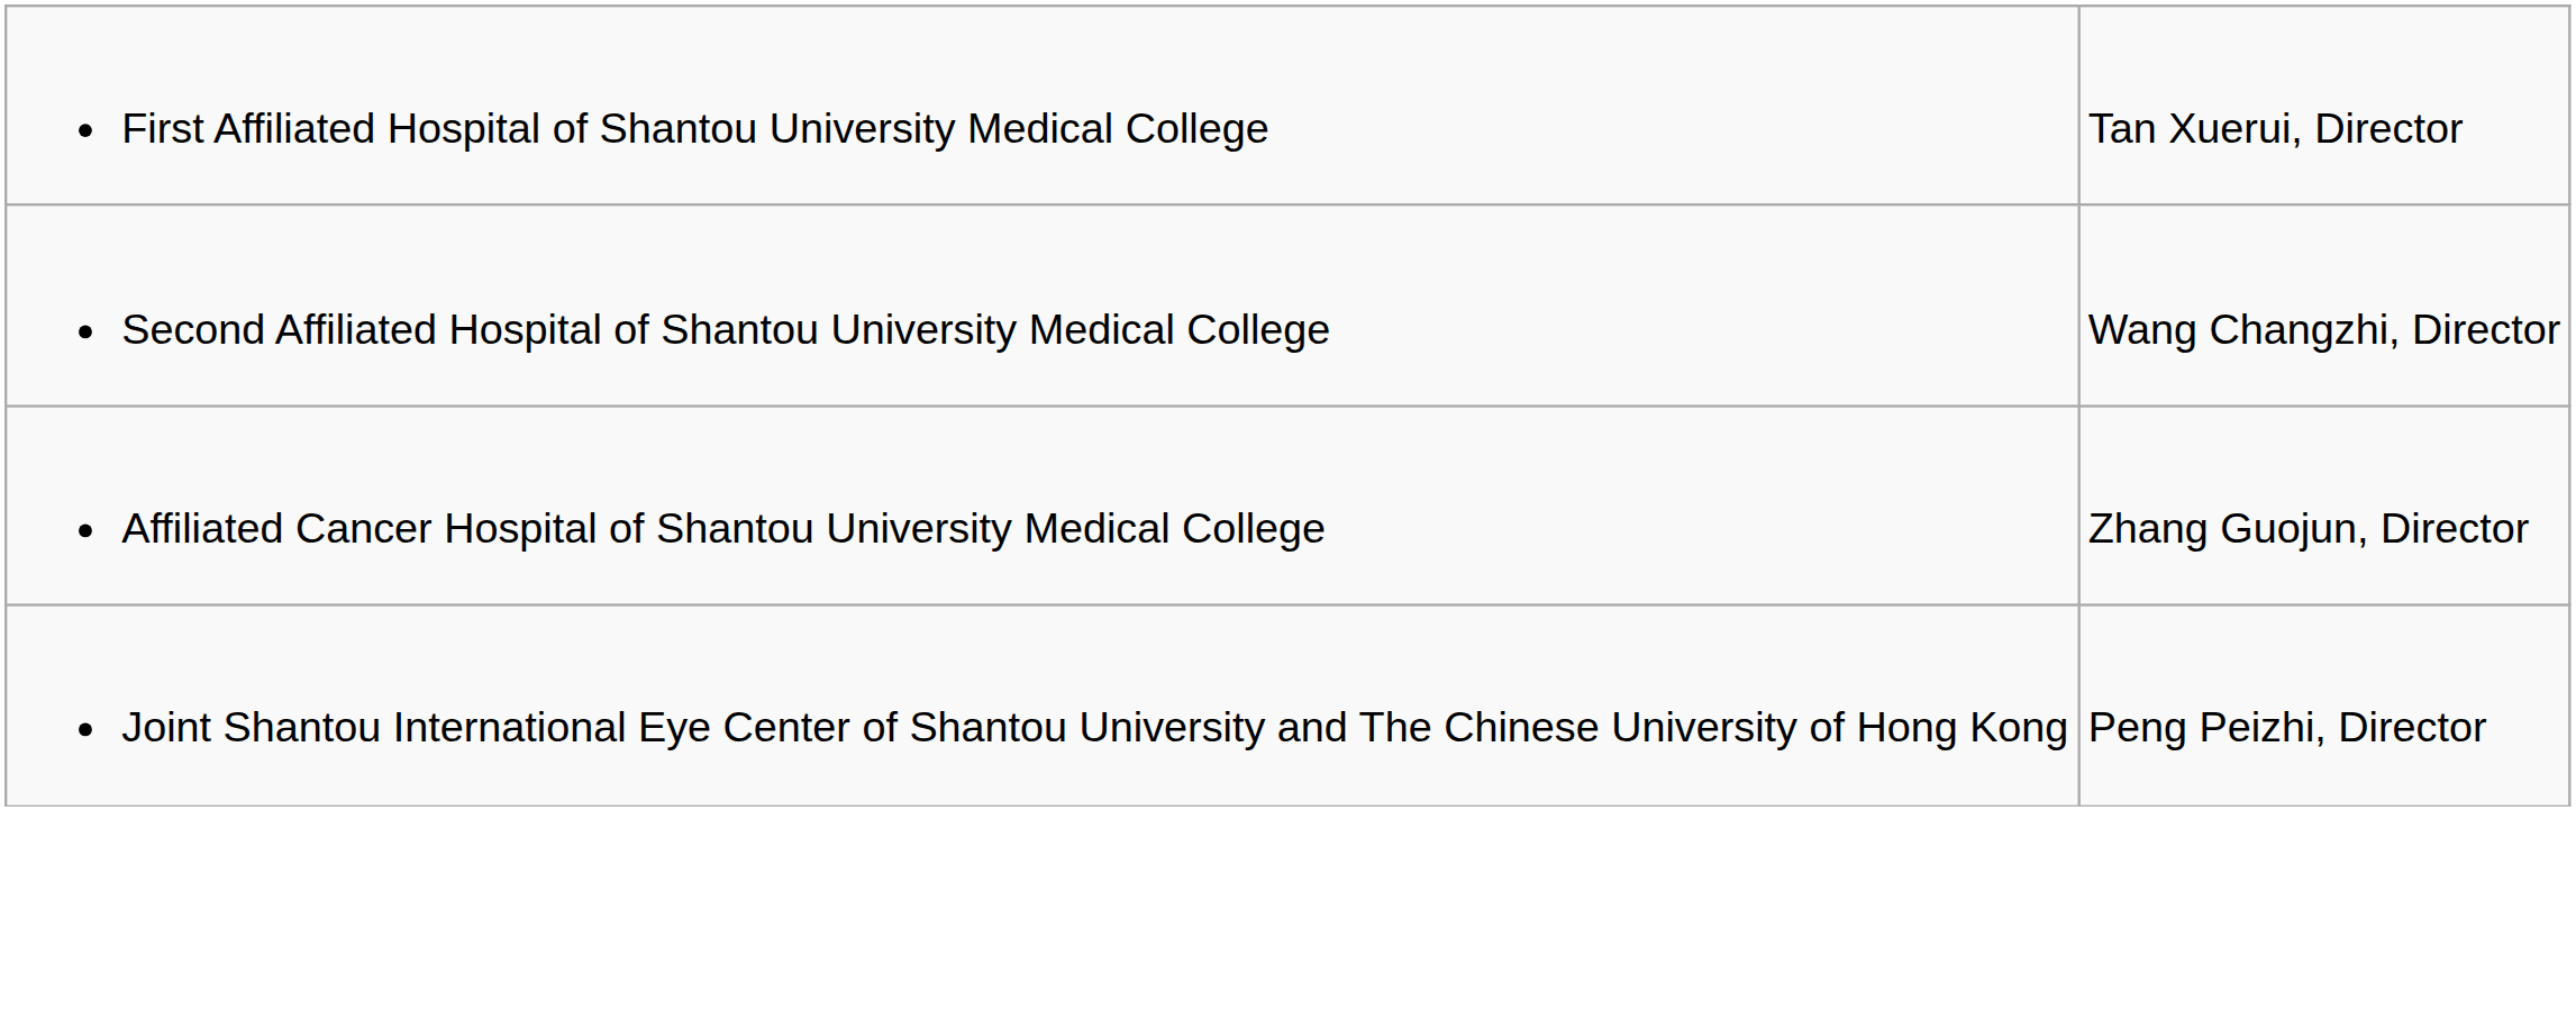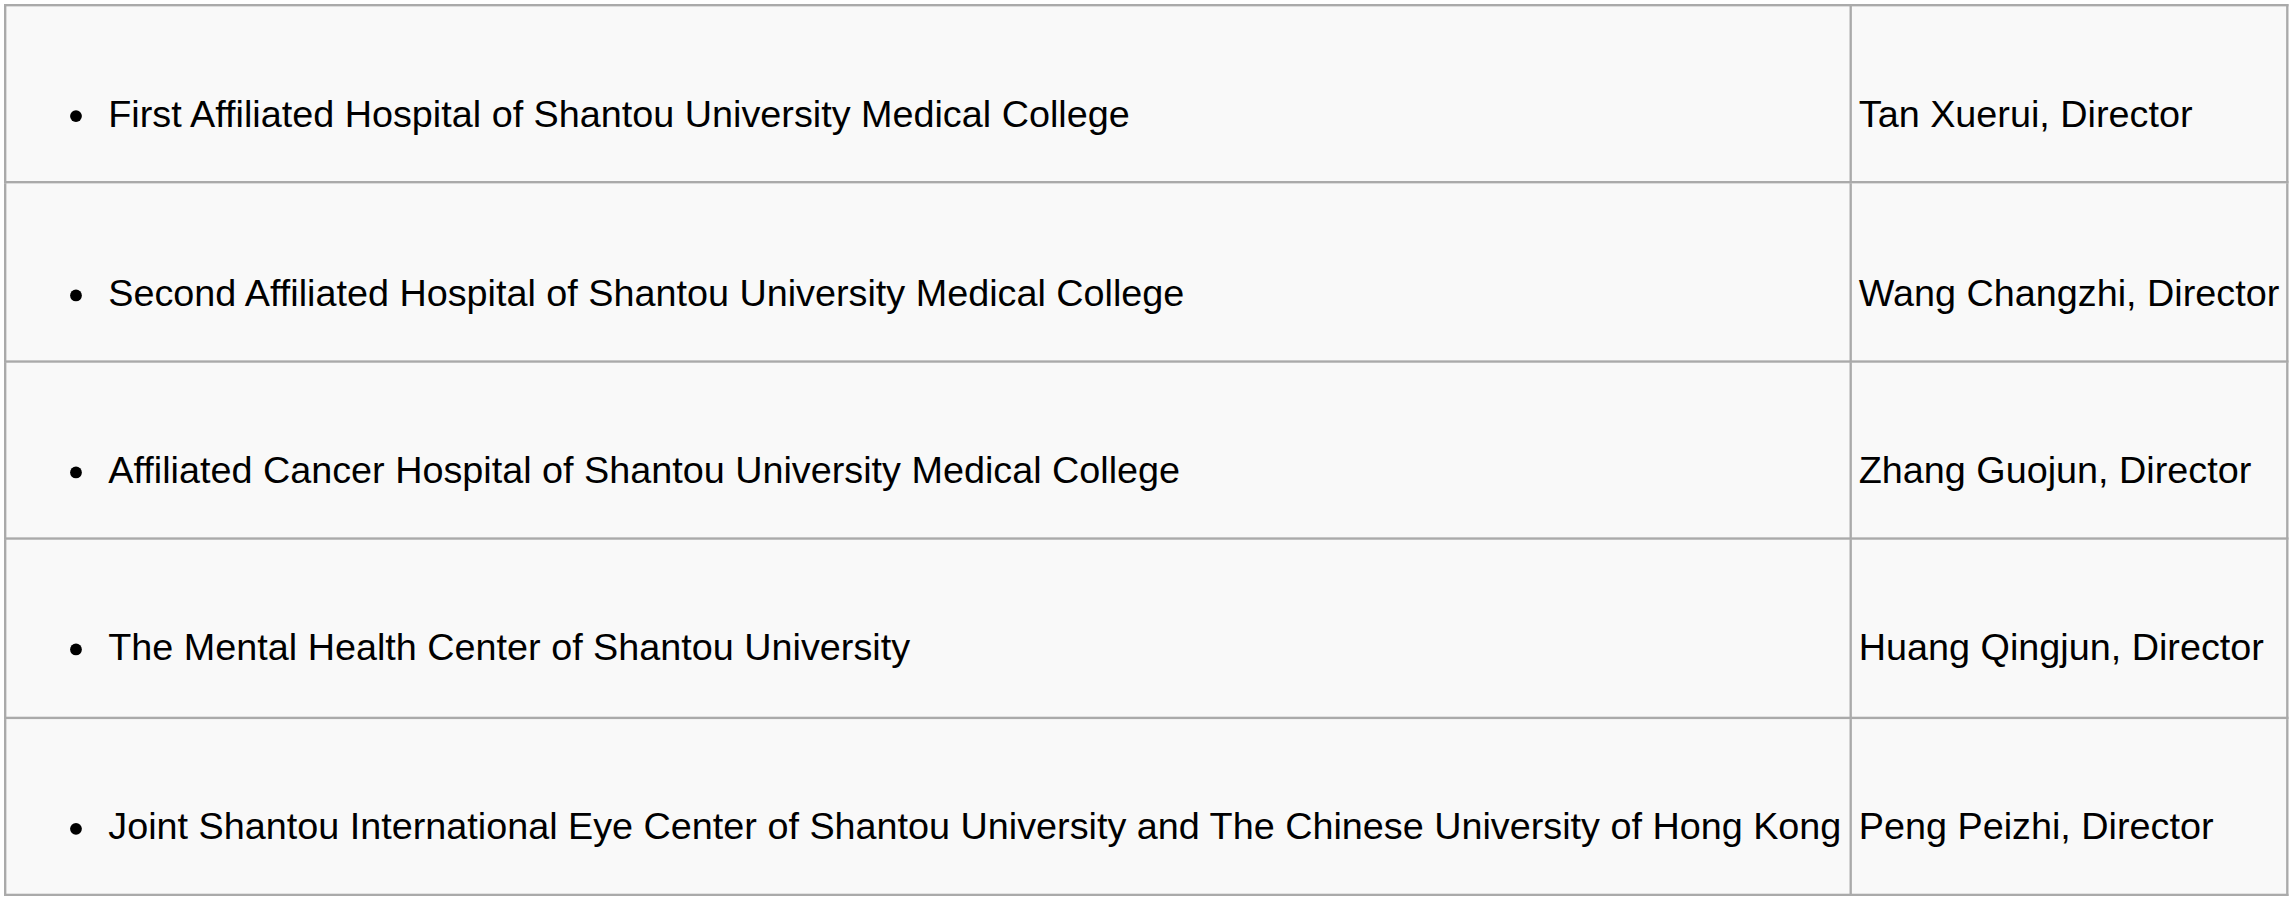+ row: The Mental Health Center of Shantou University | Huang Qingjun, Director
